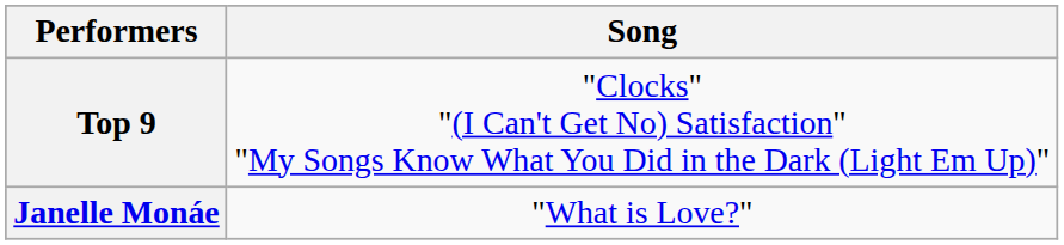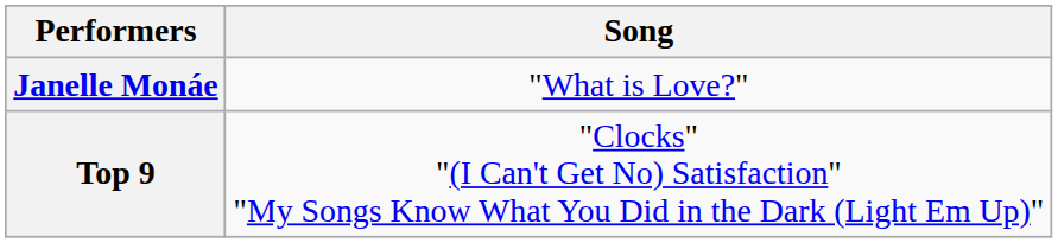rows swapped: Top 9 <-> Janelle Monáe
